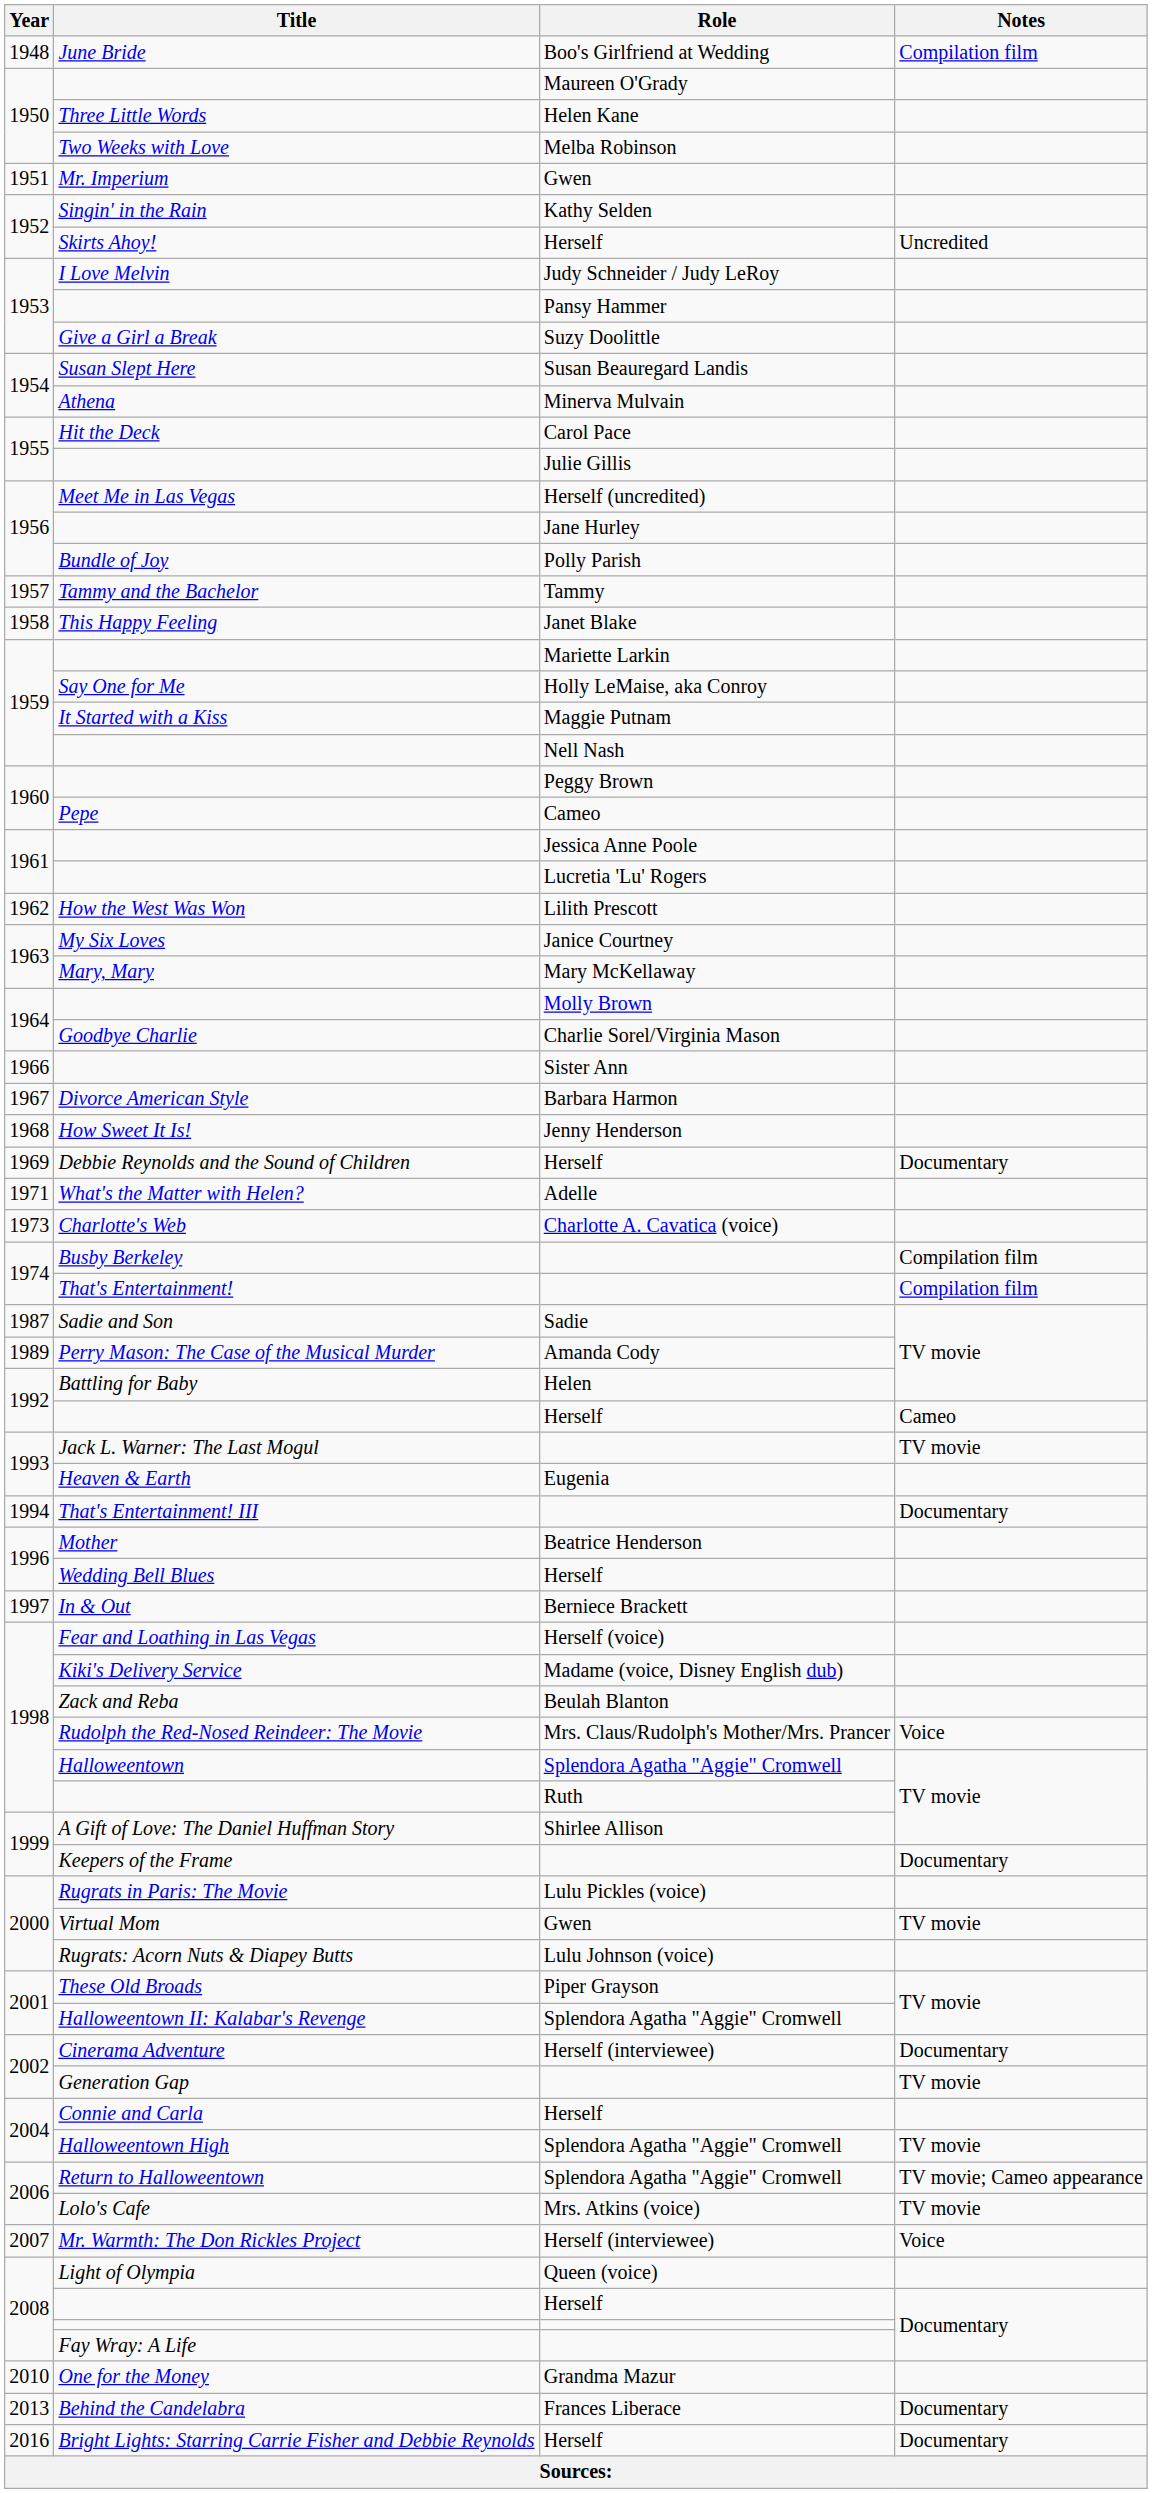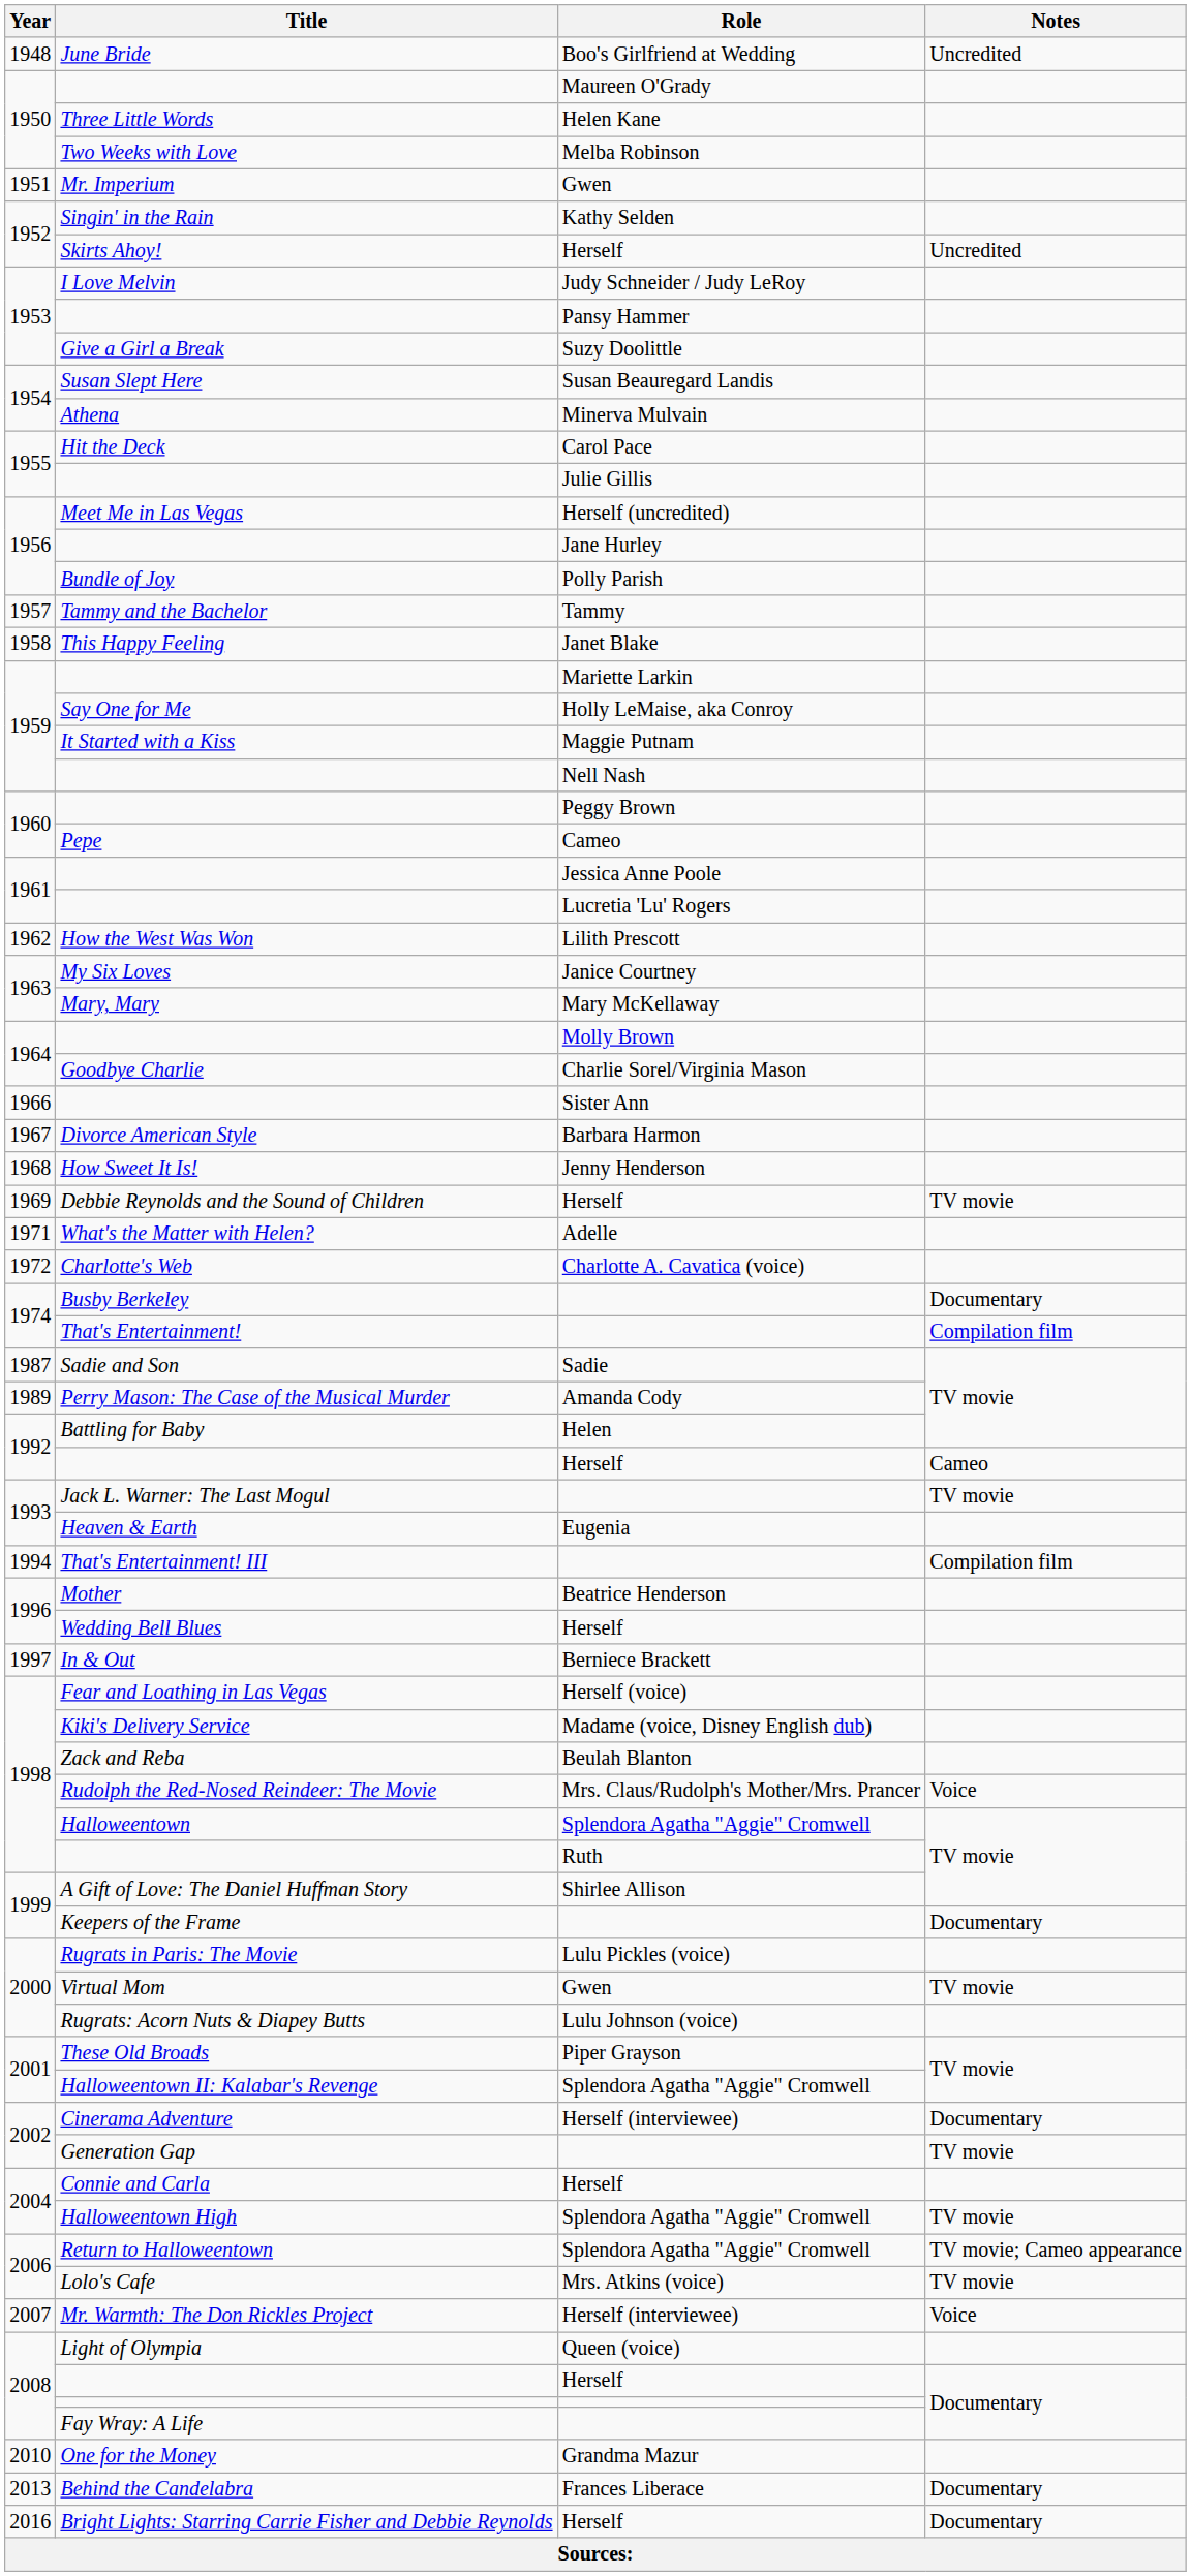June Bride | Notes: Compilation film -> Uncredited
Debbie Reynolds and the Sound of Children | Notes: Documentary -> TV movie
Charlotte's Web | Year: 1973 -> 1972
Busby Berkeley | Notes: Compilation film -> Documentary
That's Entertainment! III | Notes: Documentary -> Compilation film
